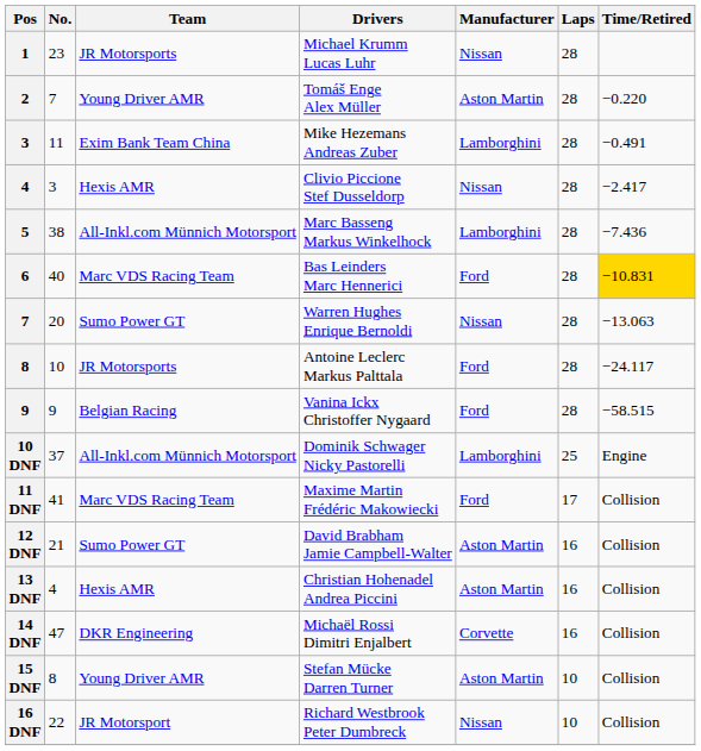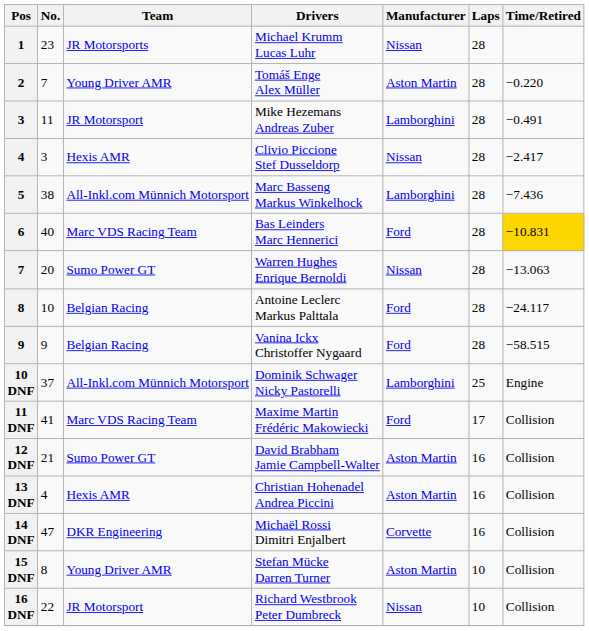Mike Hezemans Andreas Zuber | Team: Exim Bank Team China -> JR Motorsport
Antoine Leclerc Markus Palttala | Team: JR Motorsports -> Belgian Racing
